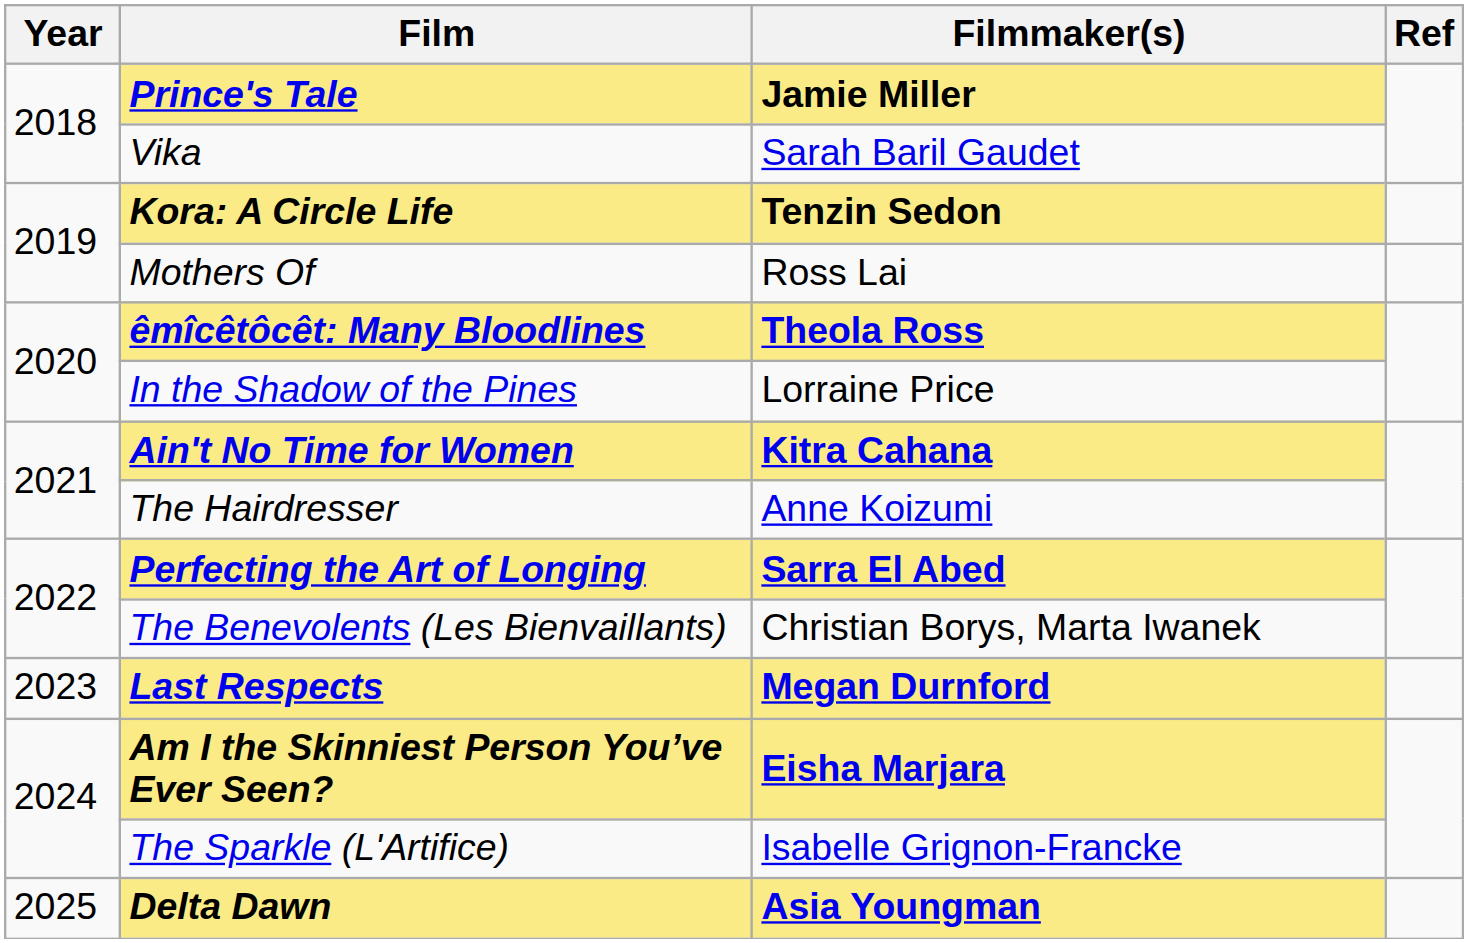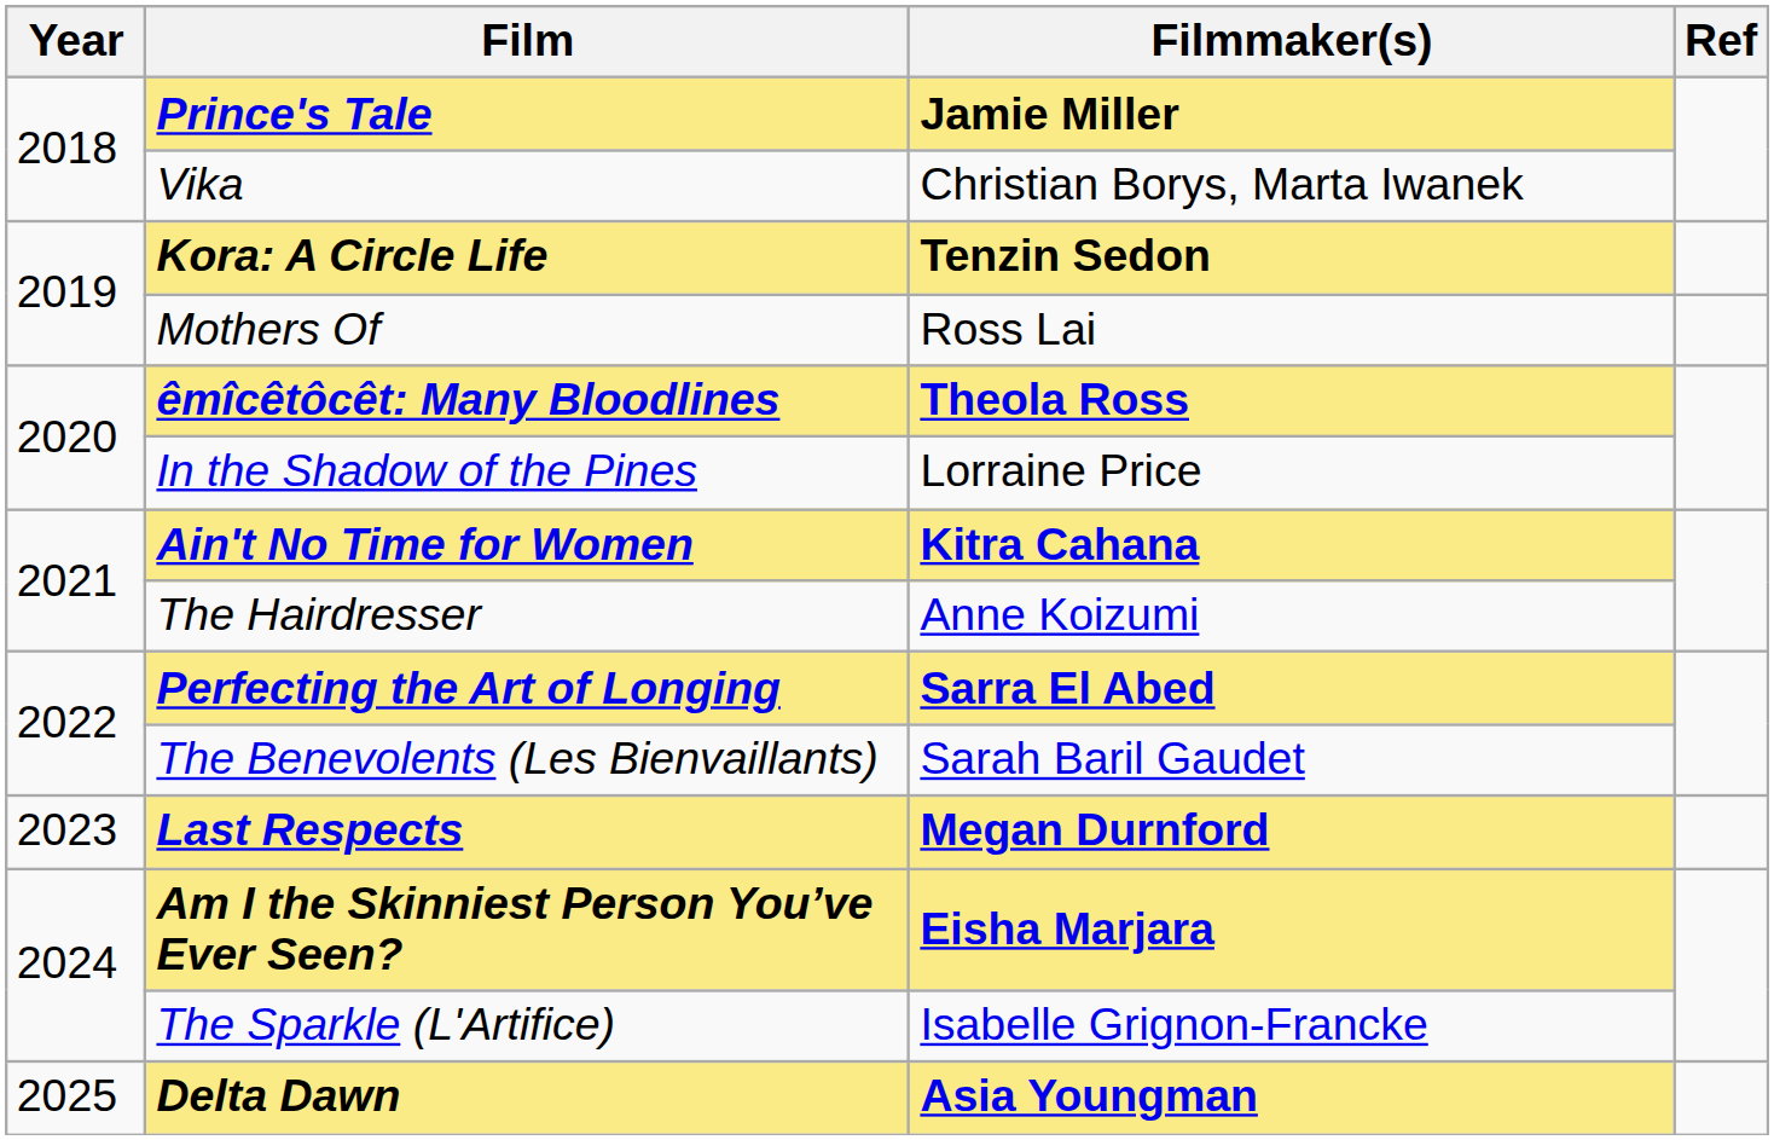Vika | Filmmaker(s): Sarah Baril Gaudet -> Christian Borys, Marta Iwanek
The Benevolents (Les Bienvaillants) | Filmmaker(s): Christian Borys, Marta Iwanek -> Sarah Baril Gaudet
